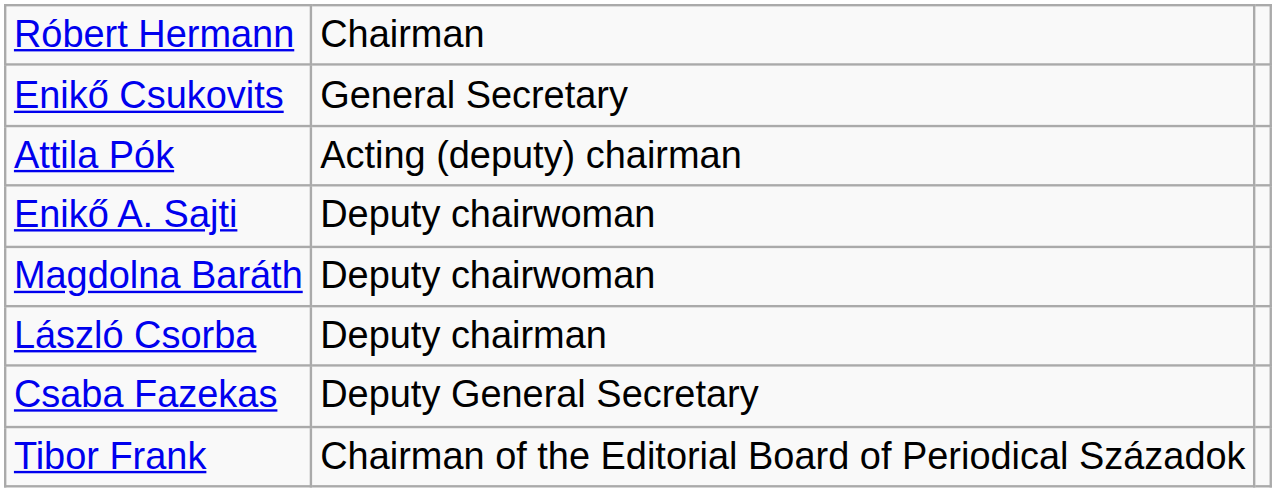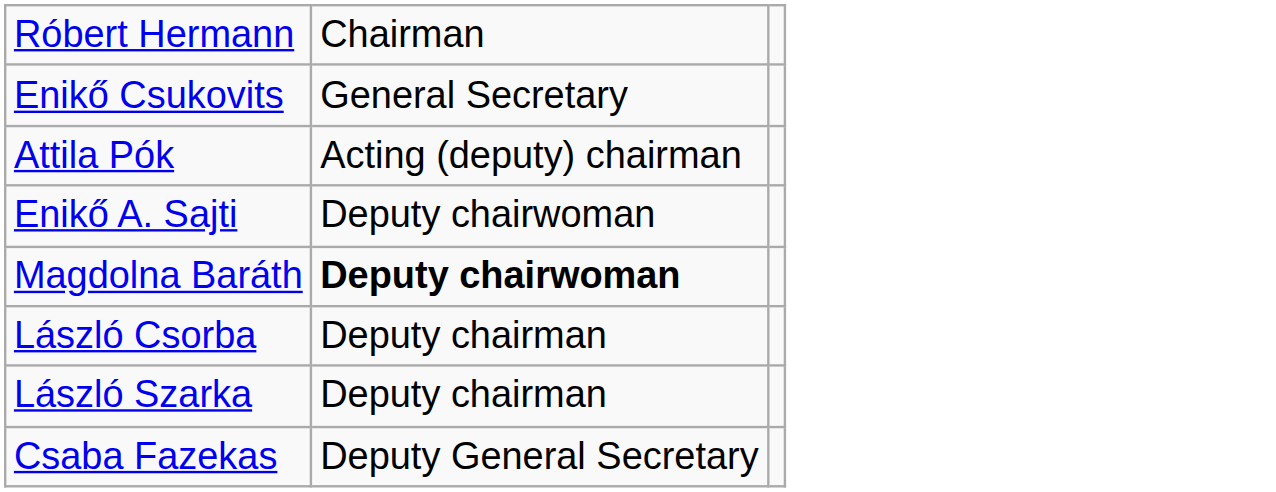Magdolna Baráth | column 2: normal -> bold
+ row: László Szarka | Deputy chairman
- row: Tibor Frank | Chairman of the Editorial Board of Periodical Századok
